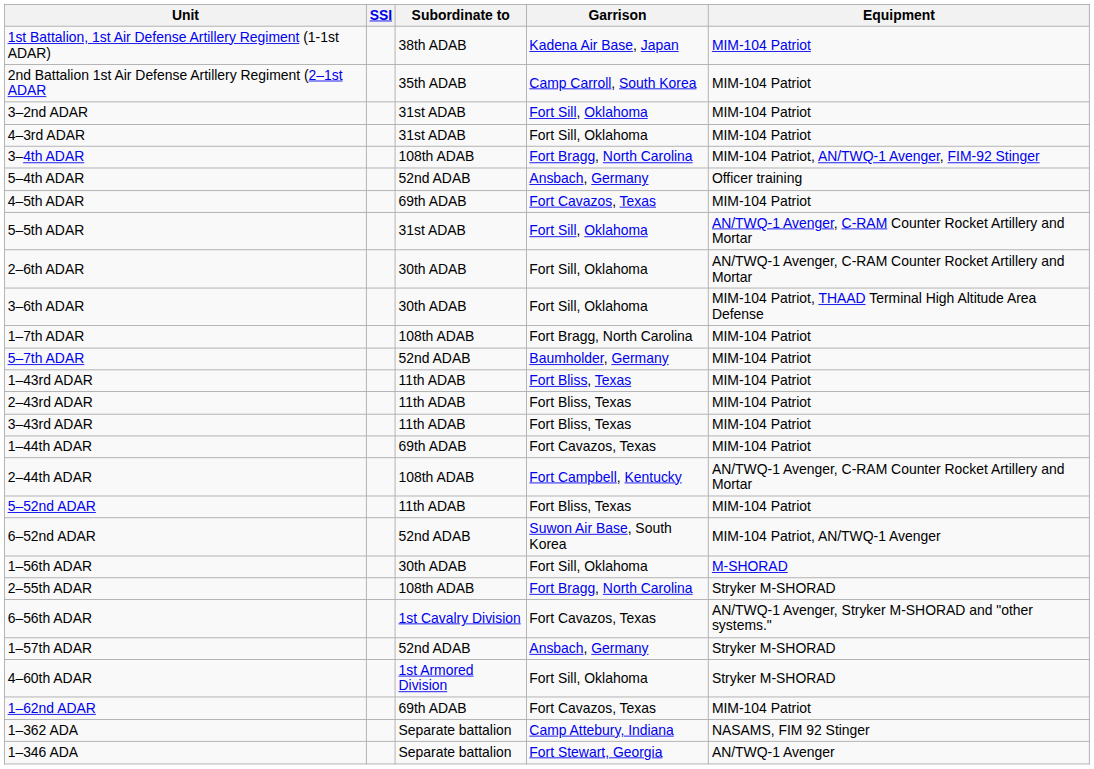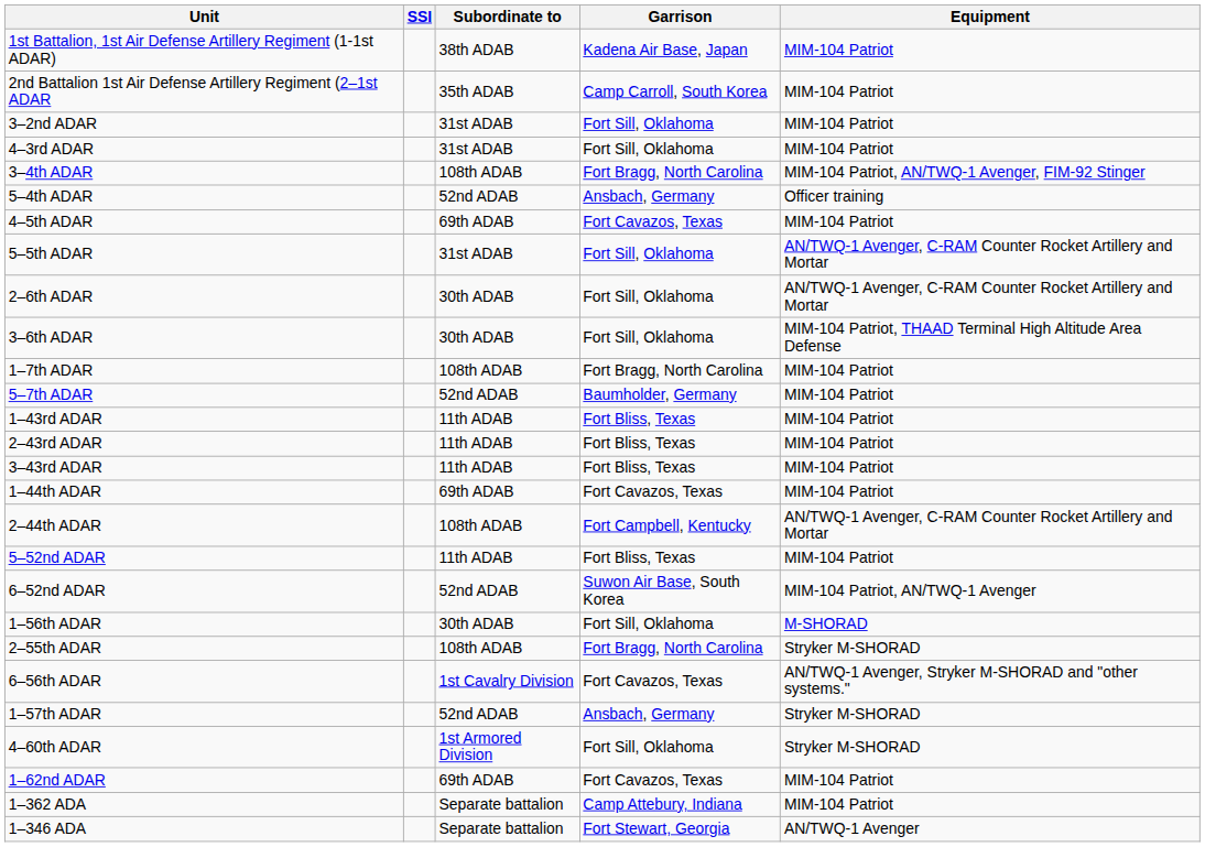1–362 ADA | Equipment: NASAMS, FIM 92 Stinger -> MIM-104 Patriot
